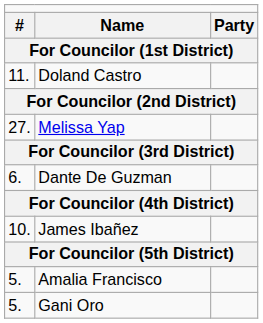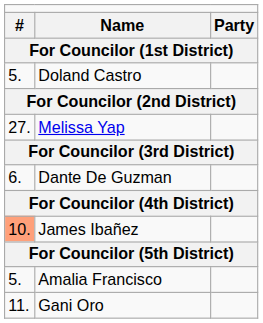Doland Castro | column 1: 11. -> 5.
James Ibañez | column 1: no background -> lightsalmon background
Gani Oro | column 1: 5. -> 11.
